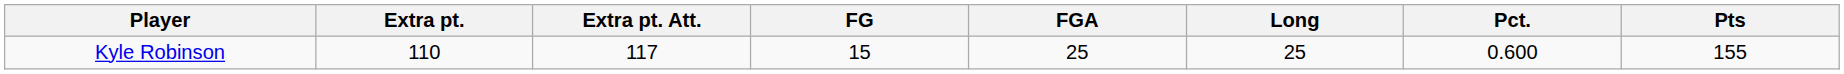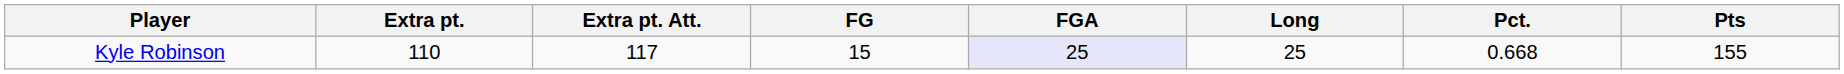Kyle Robinson | FGA: no background -> lavender background
Kyle Robinson | Pct.: 0.600 -> 0.668
